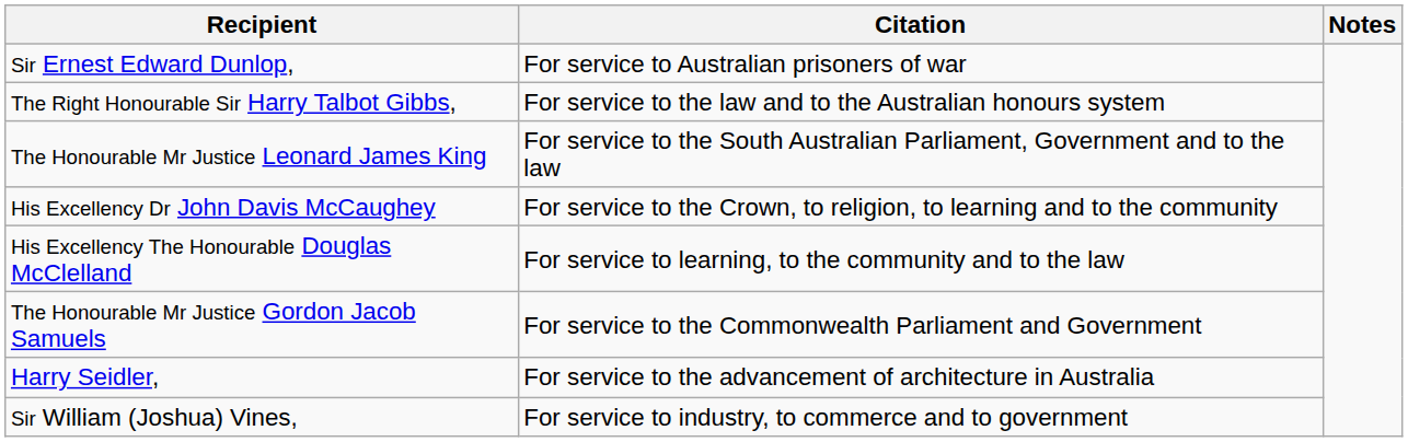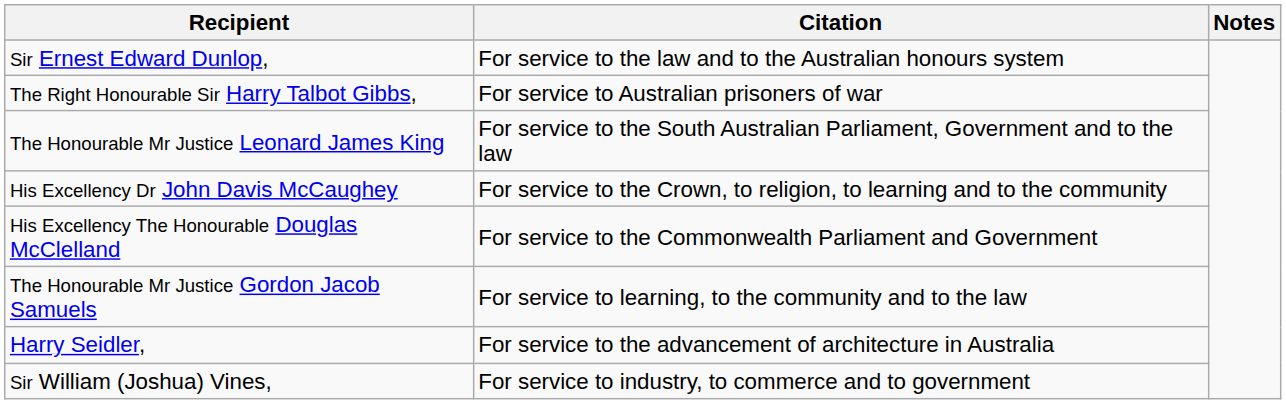Sir Ernest Edward Dunlop, | Citation: For service to Australian prisoners of war -> For service to the law and to the Australian honours system
The Right Honourable Sir Harry Talbot Gibbs, | Citation: For service to the law and to the Australian honours system -> For service to Australian prisoners of war
His Excellency The Honourable Douglas McClelland | Citation: For service to learning, to the community and to the law -> For service to the Commonwealth Parliament and Government
The Honourable Mr Justice Gordon Jacob Samuels | Citation: For service to the Commonwealth Parliament and Government -> For service to learning, to the community and to the law
